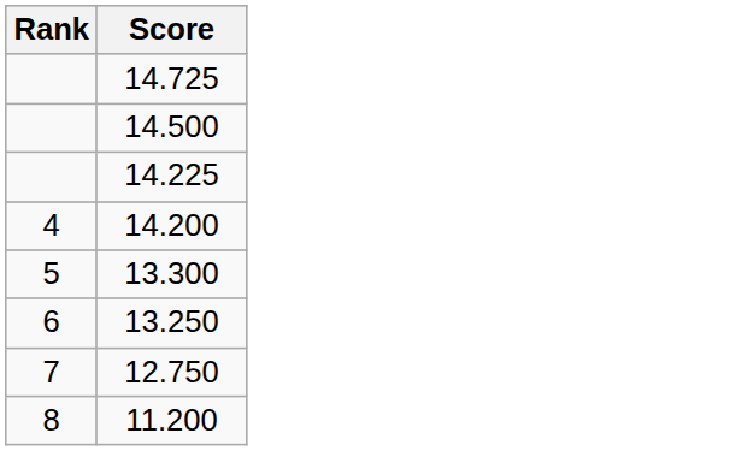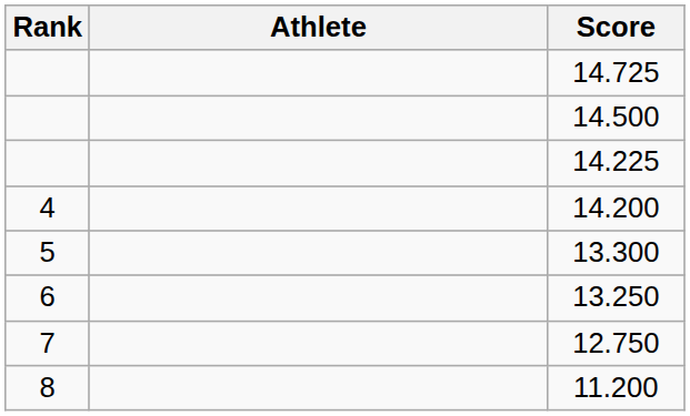+ column: Athlete
